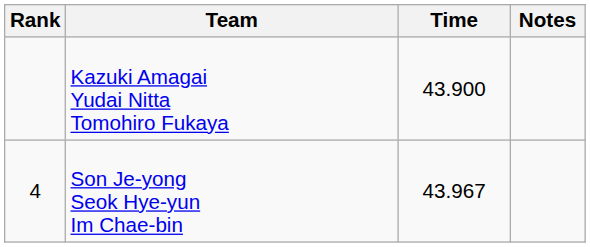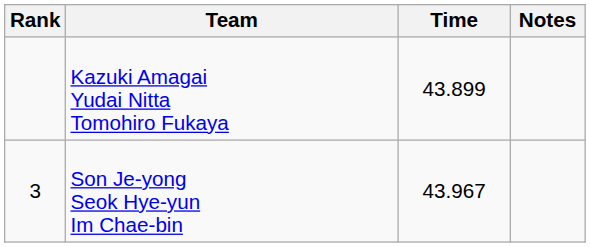Kazuki Amagai Yudai Nitta Tomohiro Fukaya | Time: 43.900 -> 43.899
Son Je-yong Seok Hye-yun Im Chae-bin | Rank: 4 -> 3
